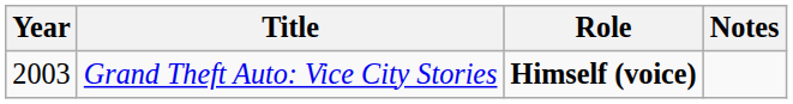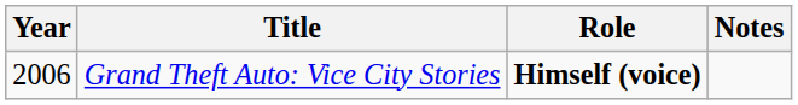Grand Theft Auto: Vice City Stories | Year: 2003 -> 2006
